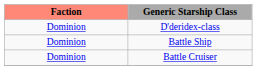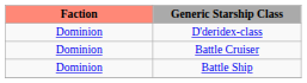rows swapped: Battle Cruiser <-> Battle Ship
